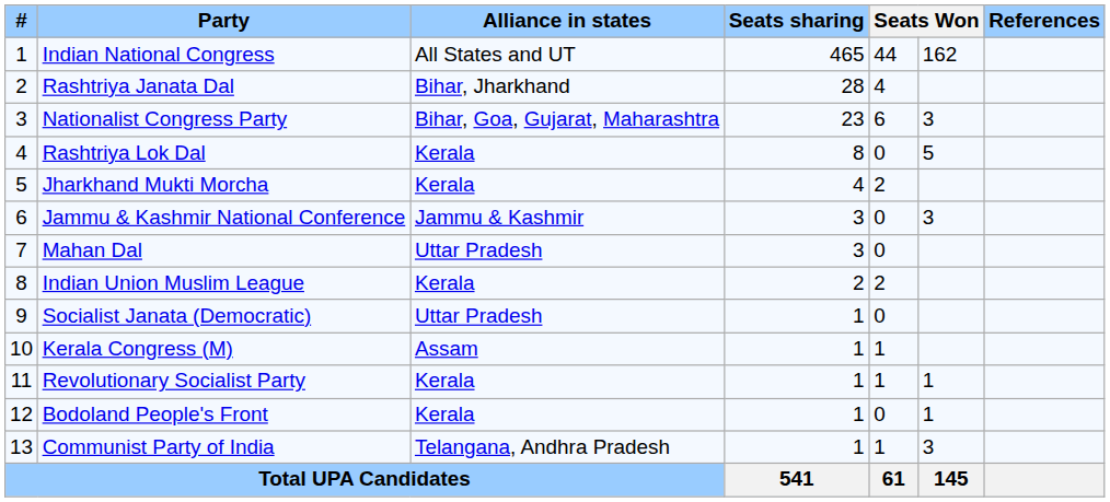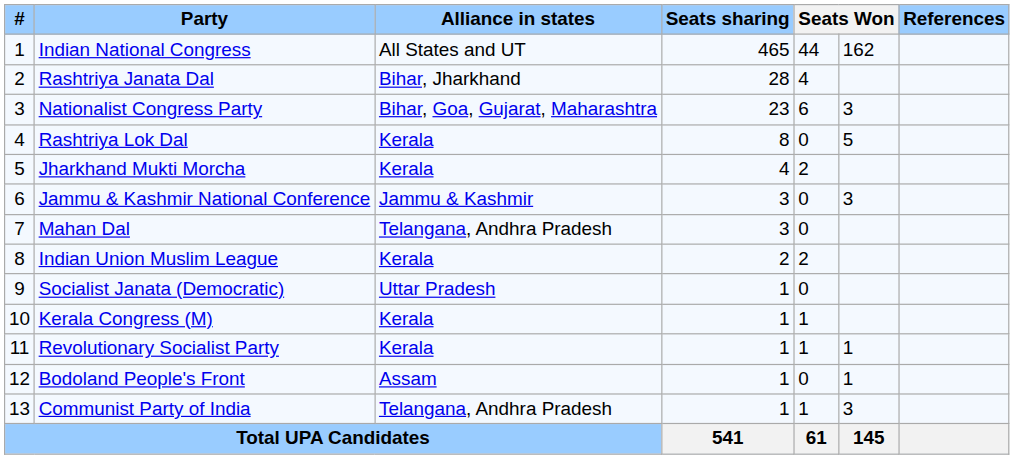Mahan Dal | Alliance in states: Uttar Pradesh -> Telangana, Andhra Pradesh
Kerala Congress (M) | Alliance in states: Assam -> Kerala
Bodoland People's Front | Alliance in states: Kerala -> Assam
